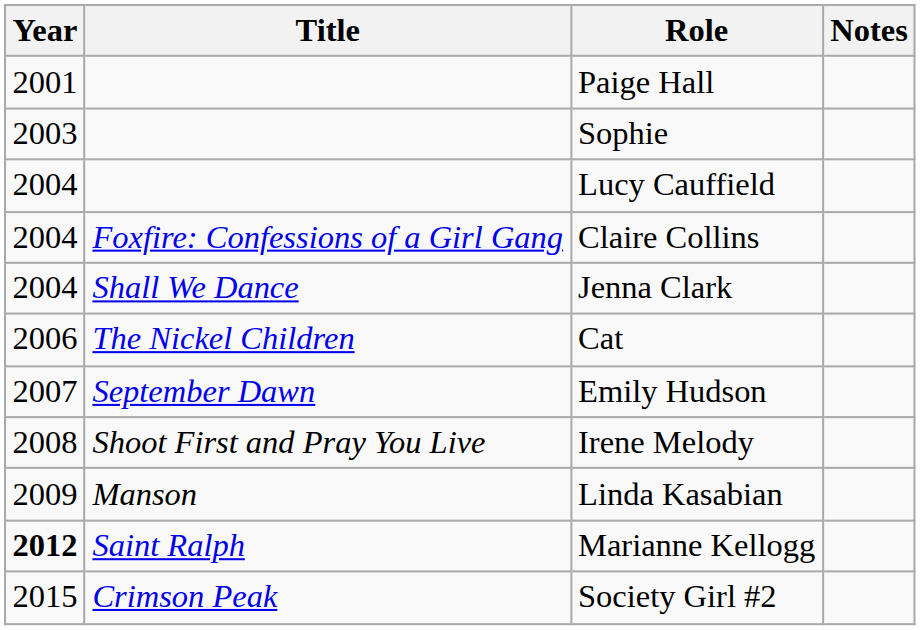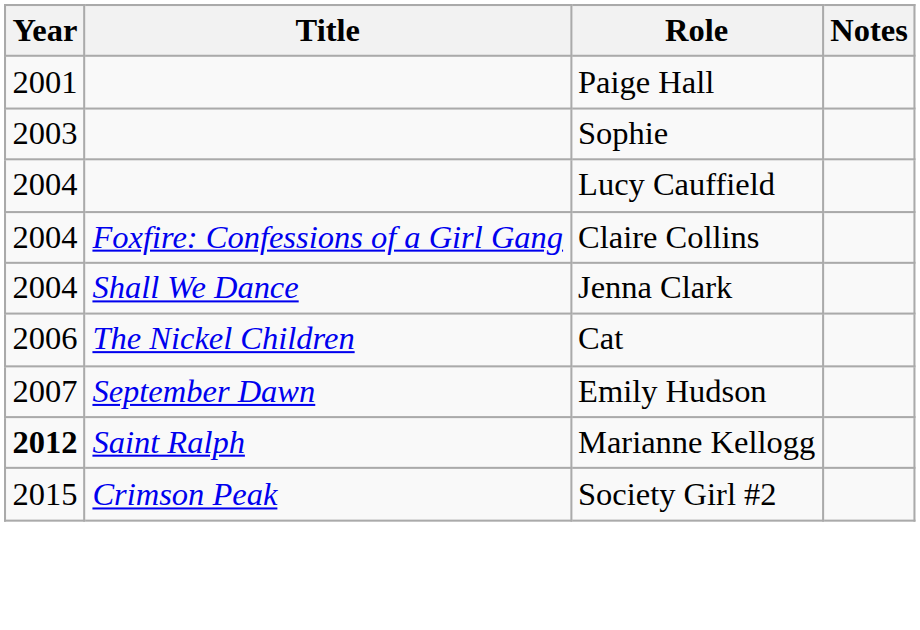- row: 2008 | Shoot First and Pray You Live | Irene Melody
- row: 2009 | Manson | Linda Kasabian
